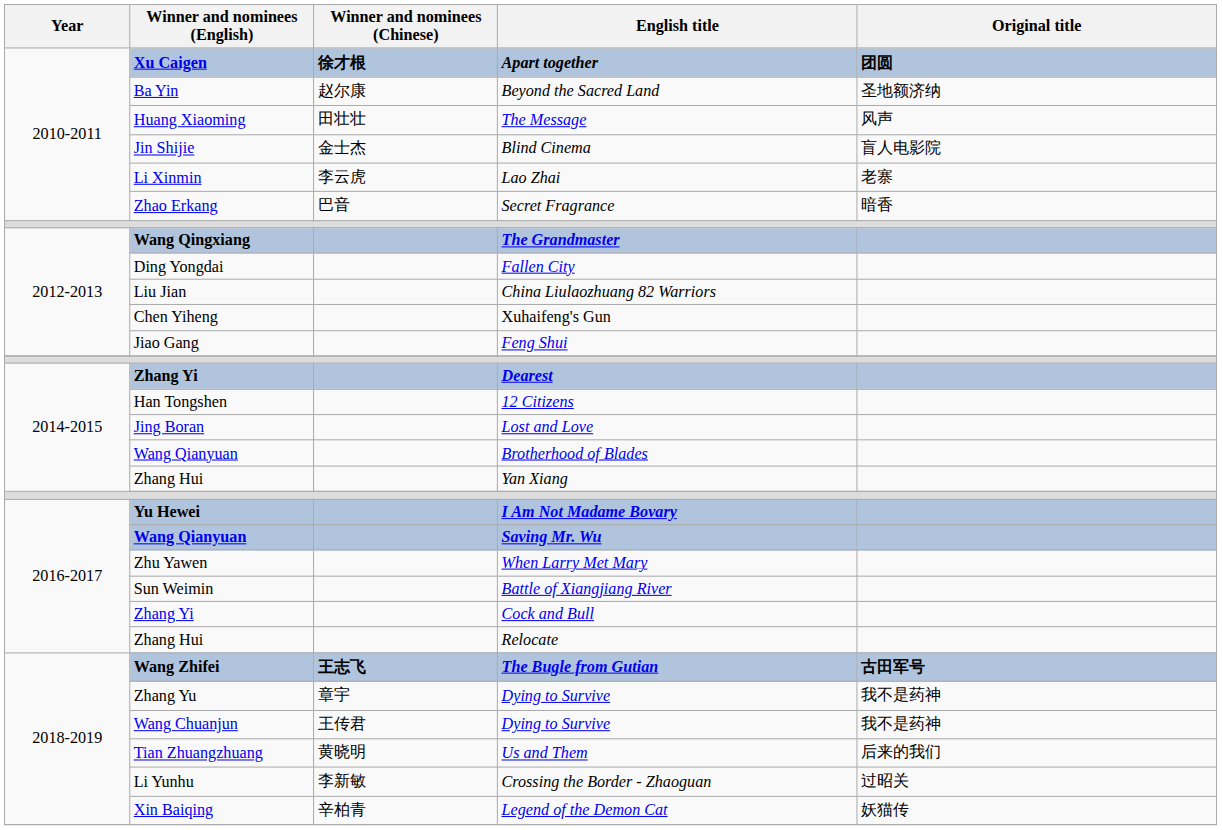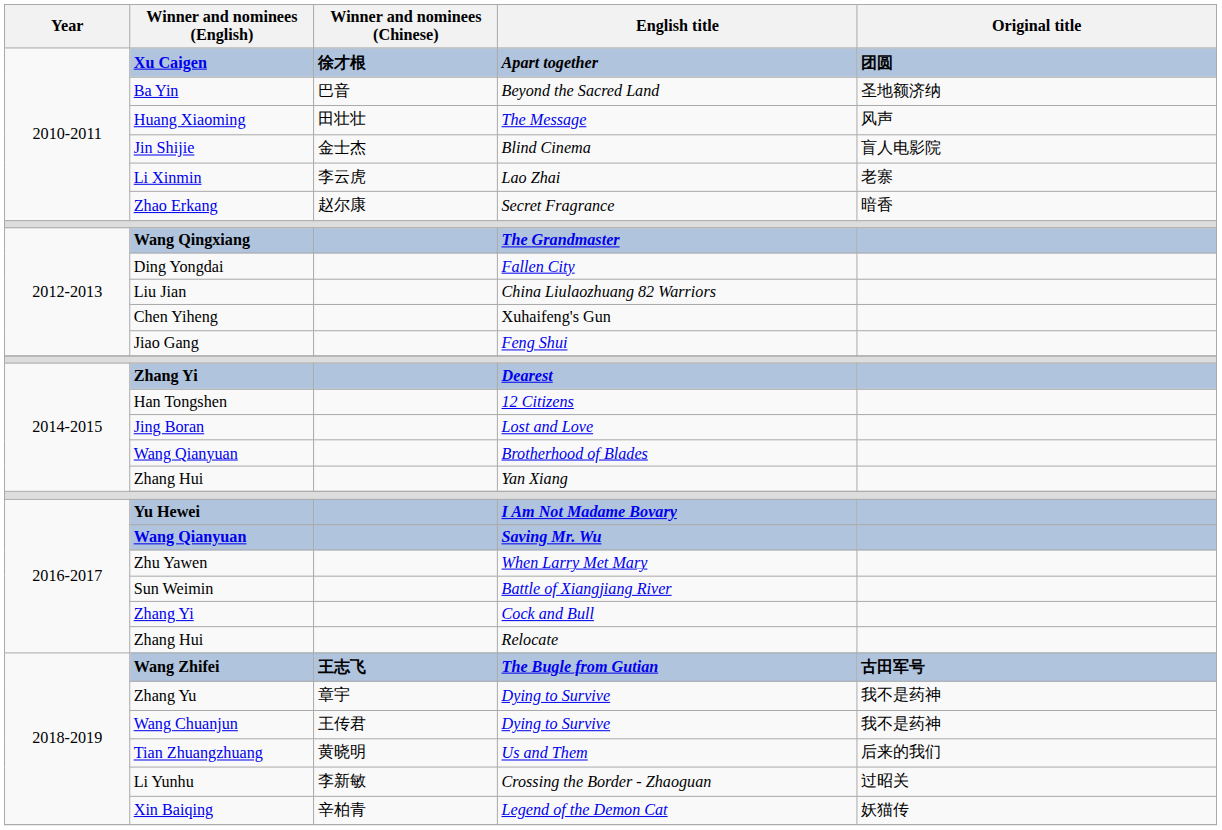Beyond the Sacred Land | Winner and nominees (Chinese): 赵尔康 -> 巴音
Secret Fragrance | Winner and nominees (Chinese): 巴音 -> 赵尔康
